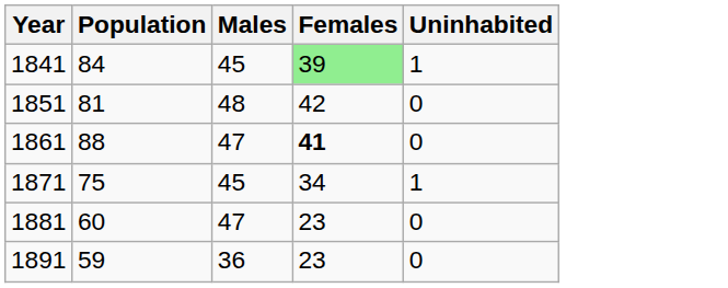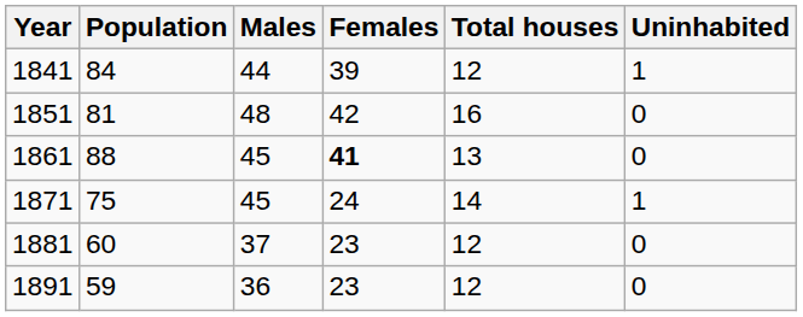+ column: Total houses | 12 | 16 | 13 | 14 | 12 | 12
1841 | Males: 45 -> 44
1841 | Females: lightgreen background -> no background
1861 | Males: 47 -> 45
1871 | Females: 34 -> 24
1881 | Males: 47 -> 37
